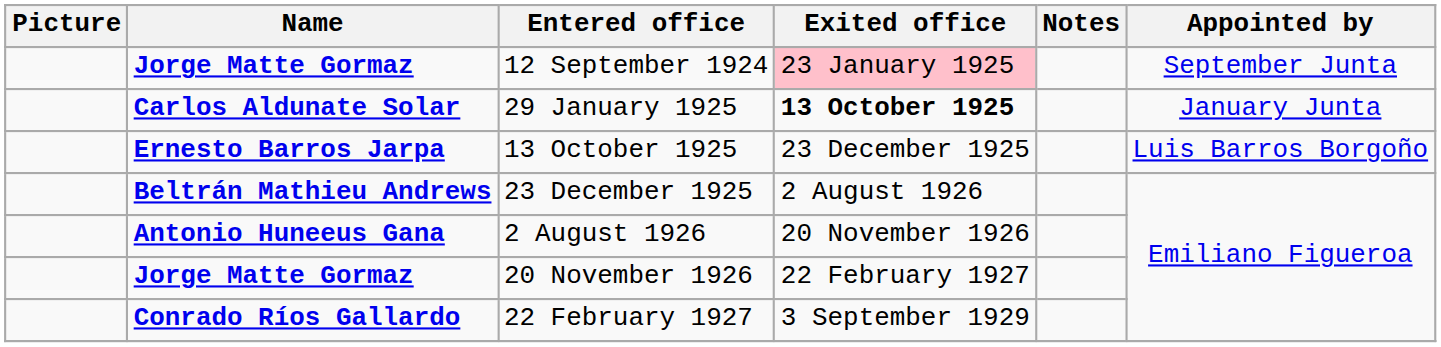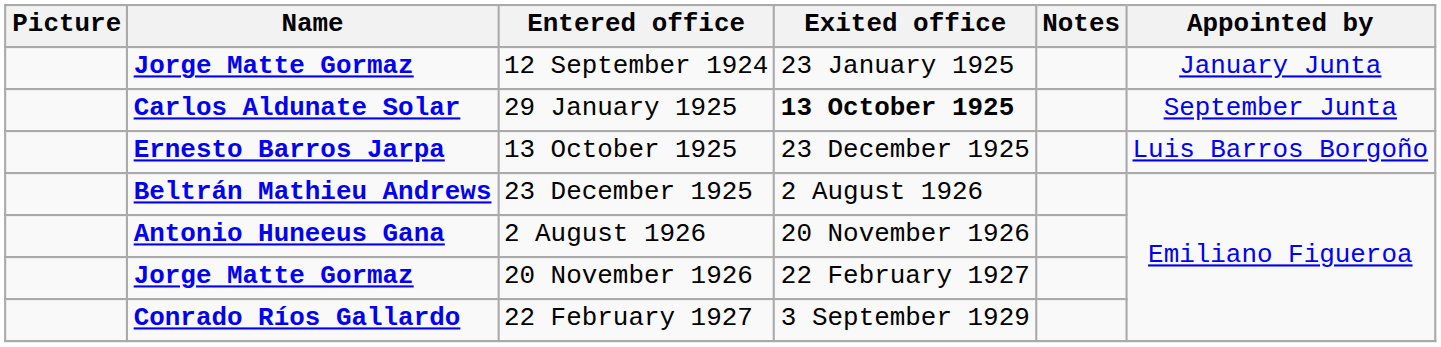12 September 1924 | Exited office: pink background -> no background
12 September 1924 | Appointed by: September Junta -> January Junta
29 January 1925 | Appointed by: January Junta -> September Junta
